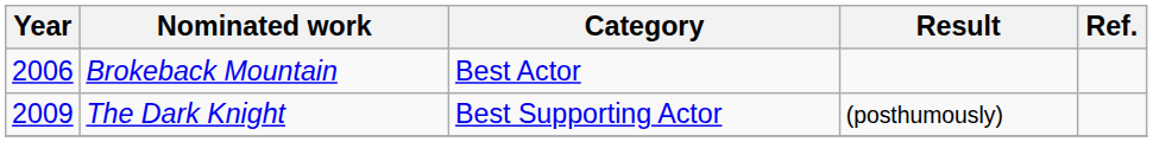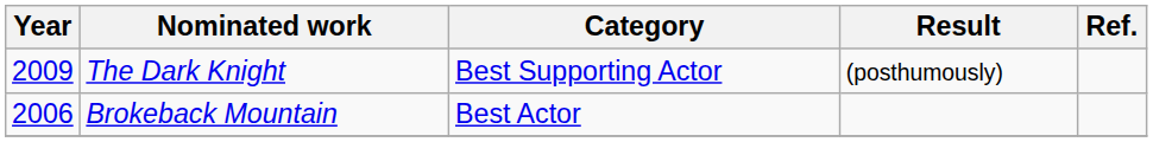rows swapped: Brokeback Mountain <-> The Dark Knight
